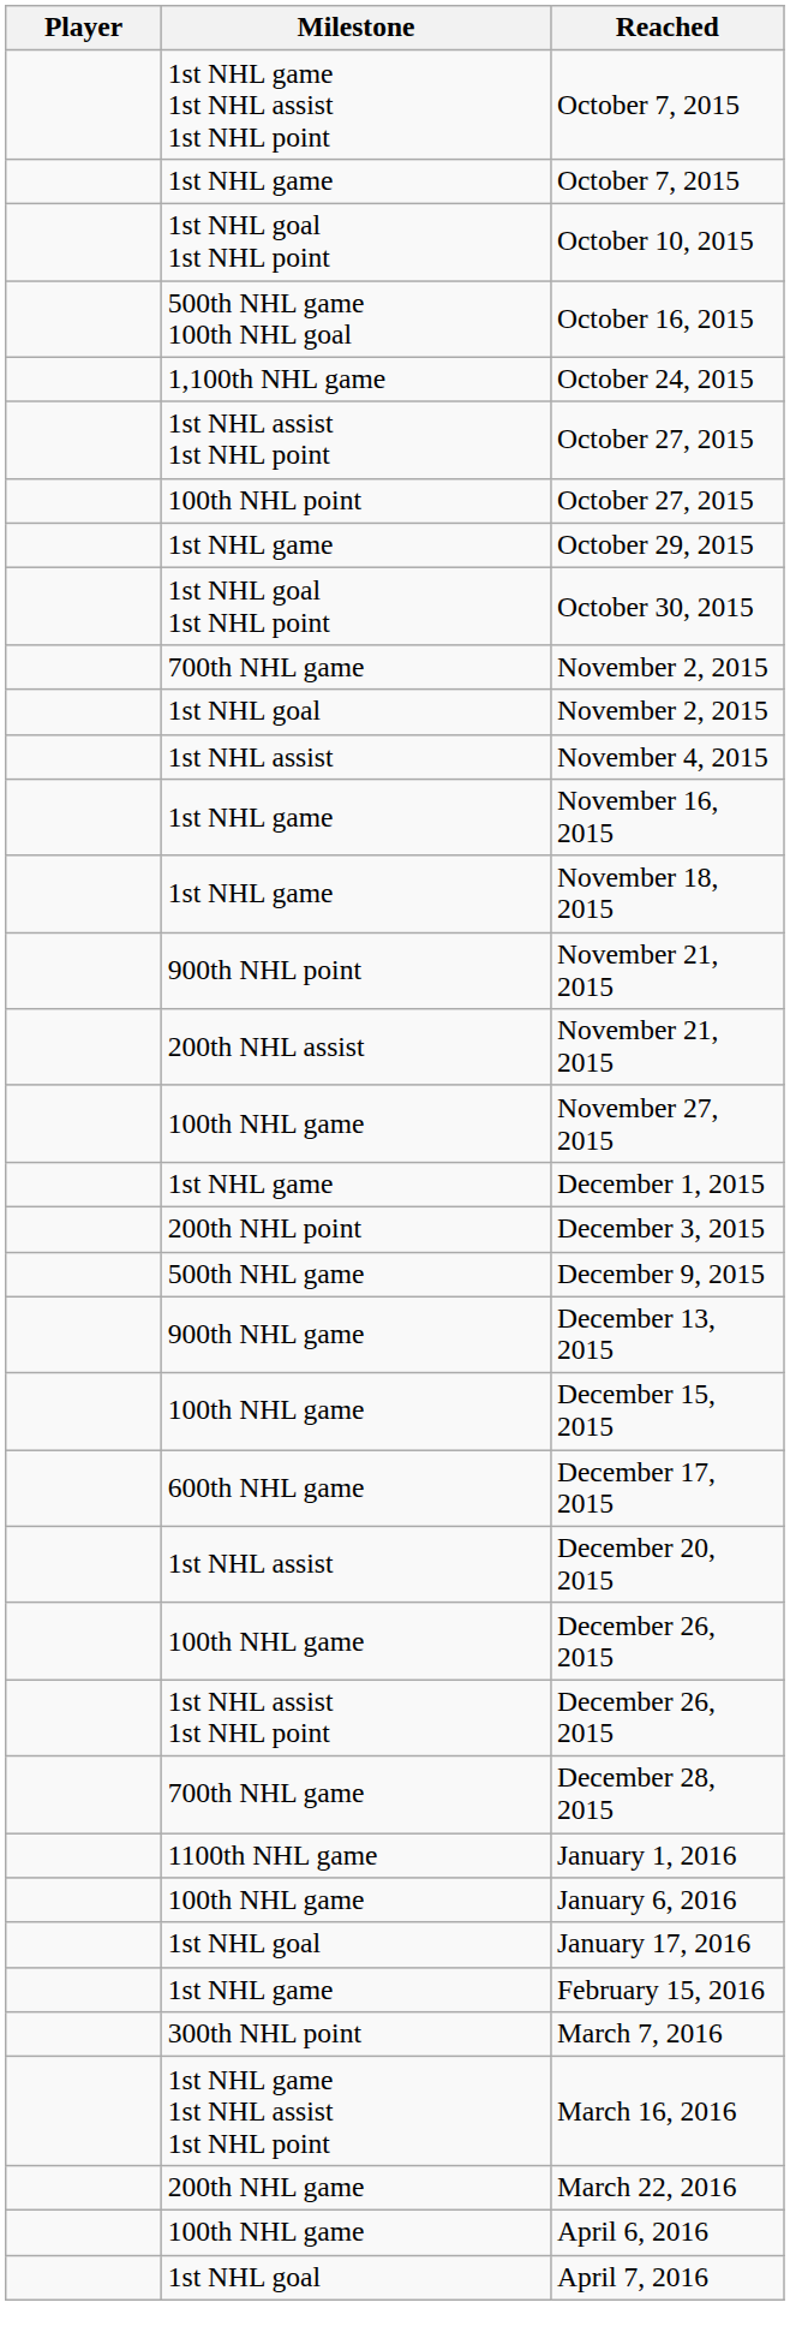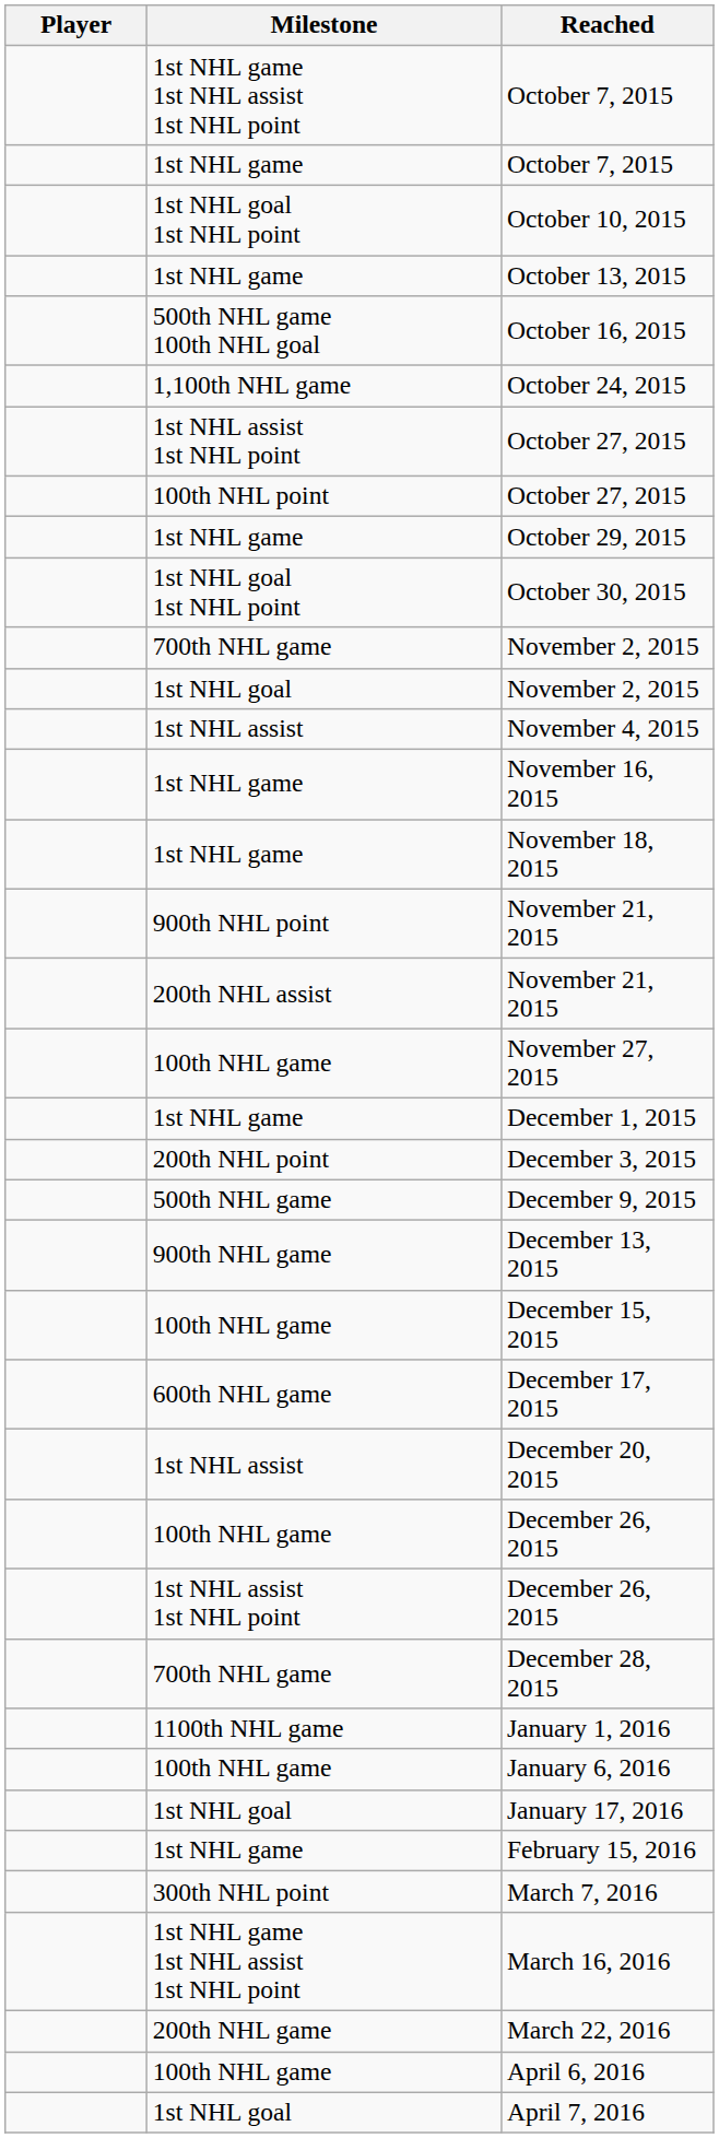+ row: 1st NHL game | October 13, 2015
